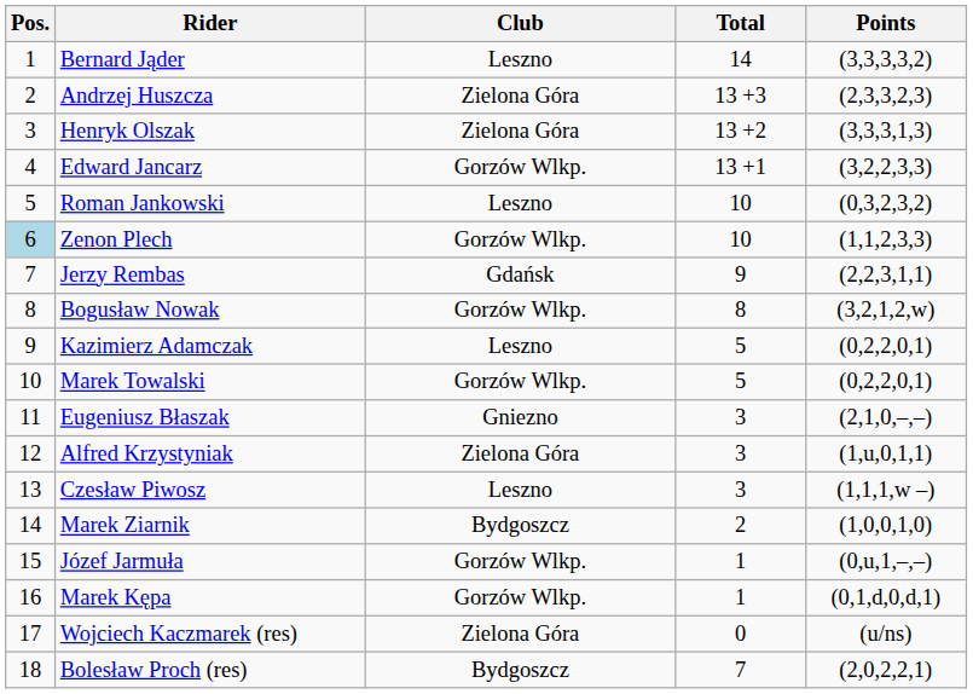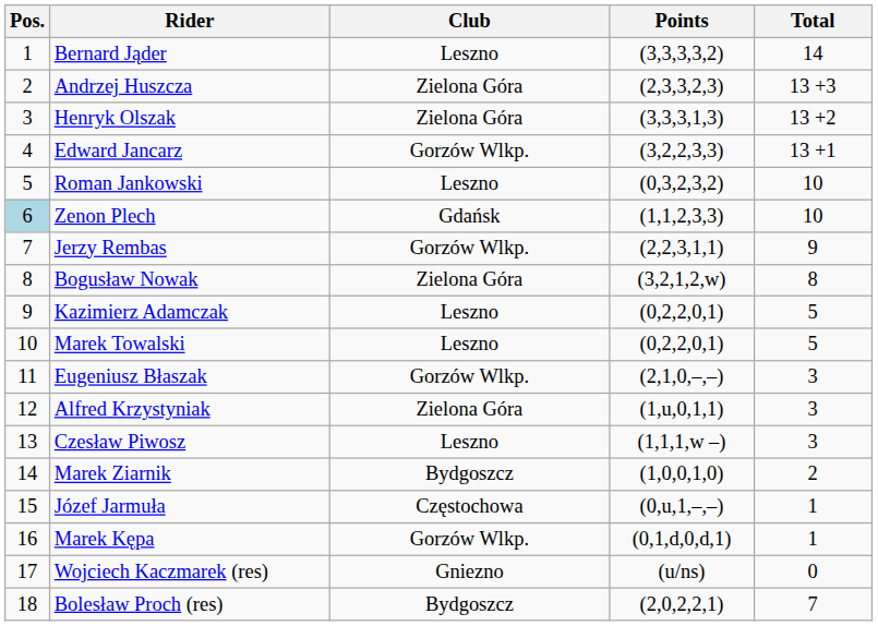columns swapped: Total <-> Points
Zenon Plech | Club: Gorzów Wlkp. -> Gdańsk
Jerzy Rembas | Club: Gdańsk -> Gorzów Wlkp.
Bogusław Nowak | Club: Gorzów Wlkp. -> Zielona Góra
Marek Towalski | Club: Gorzów Wlkp. -> Leszno
Eugeniusz Błaszak | Club: Gniezno -> Gorzów Wlkp.
Józef Jarmuła | Club: Gorzów Wlkp. -> Częstochowa
Wojciech Kaczmarek (res) | Club: Zielona Góra -> Gniezno
